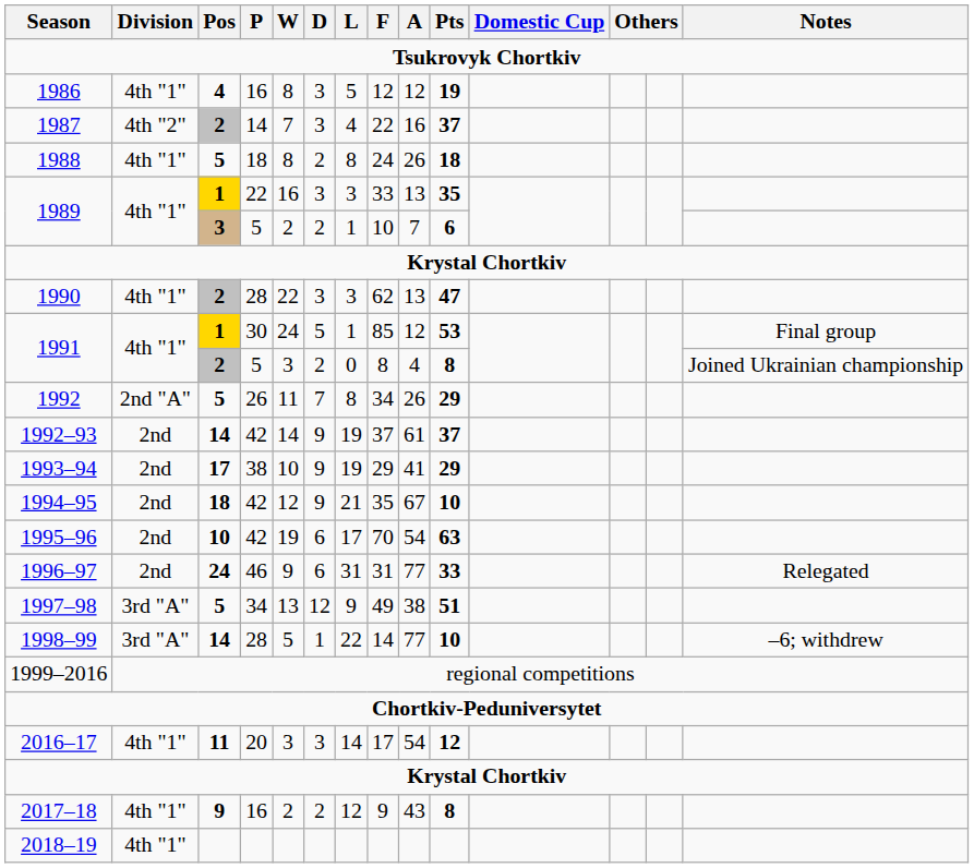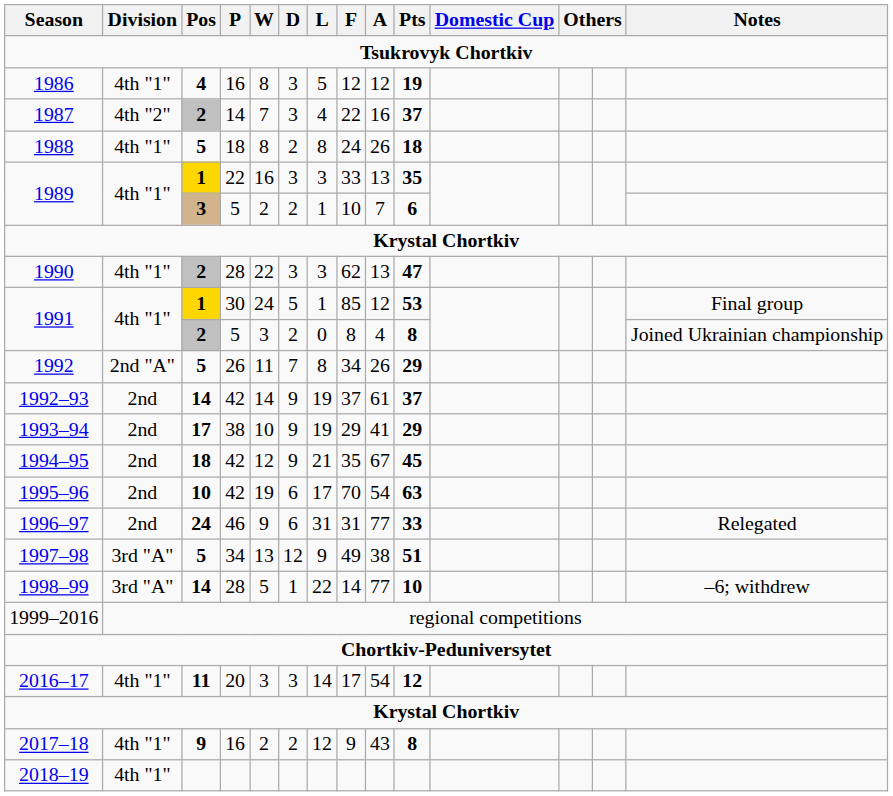1994–95 | Pts: 10 -> 45
